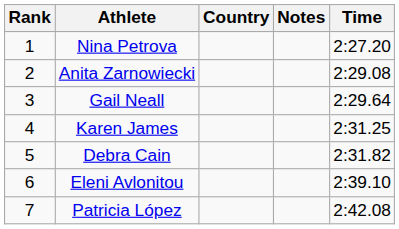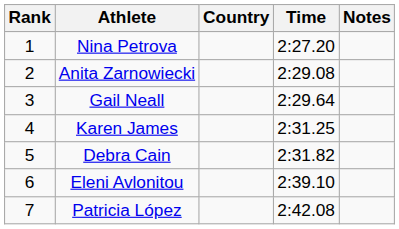columns swapped: Time <-> Notes
